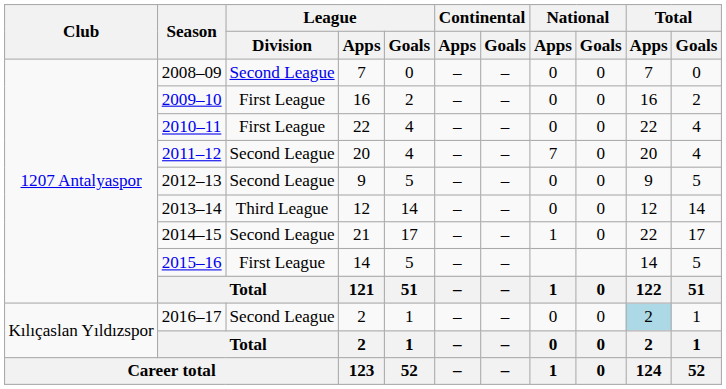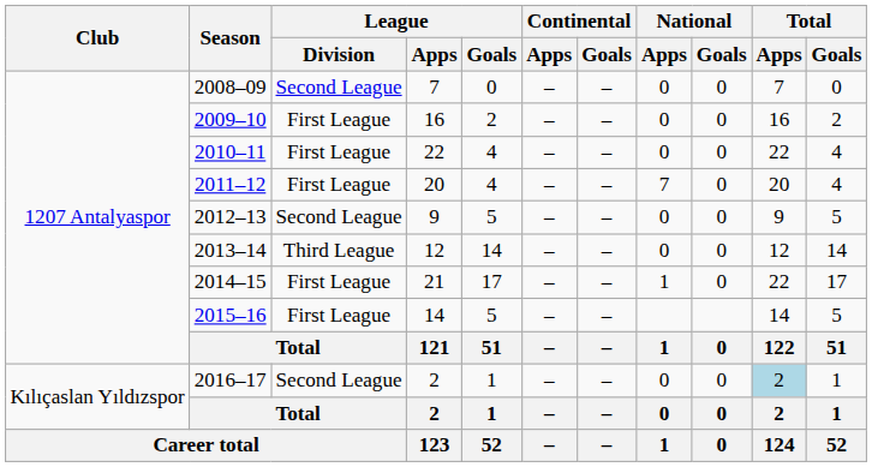2011–12 | League / Division: Second League -> First League
2014–15 | League / Division: Second League -> First League
